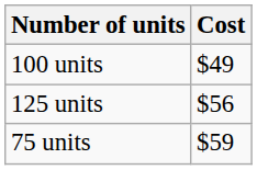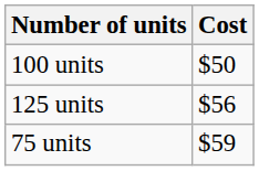100 units | Cost: $49 -> $50
